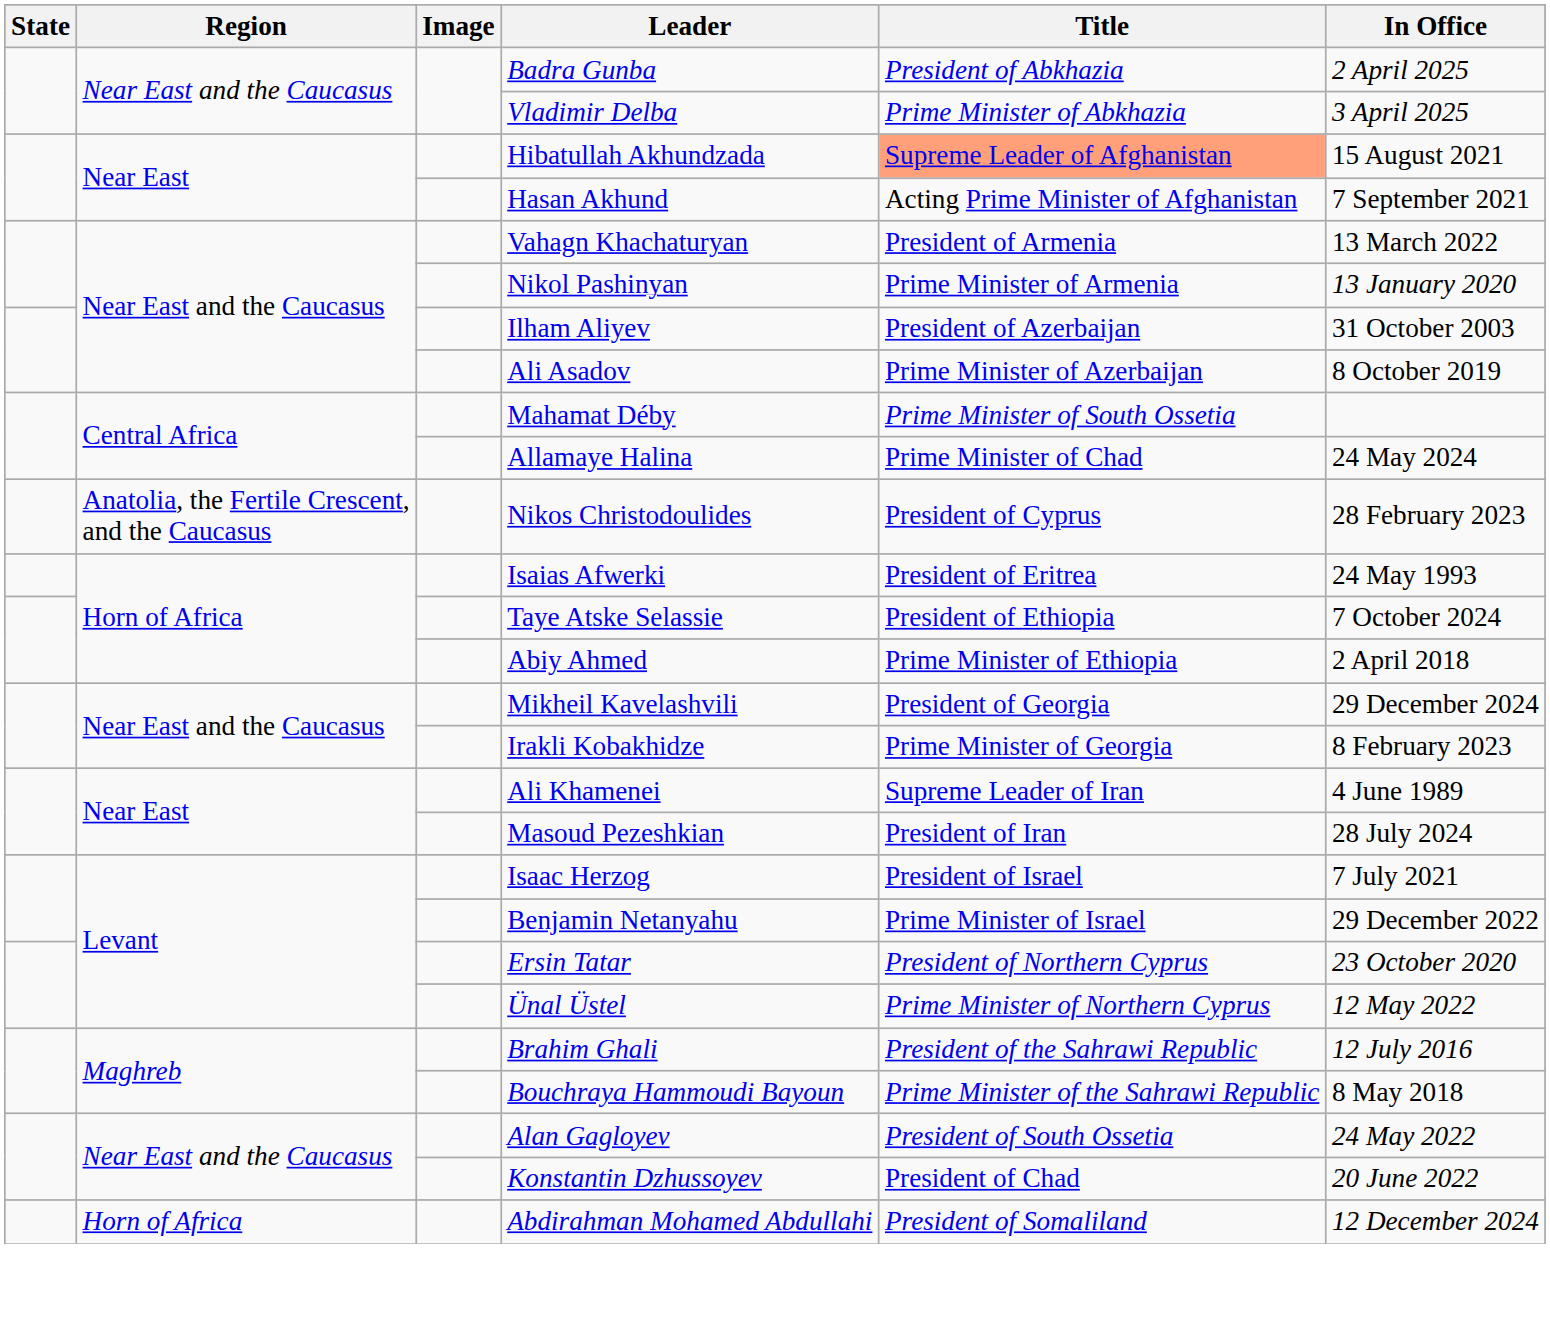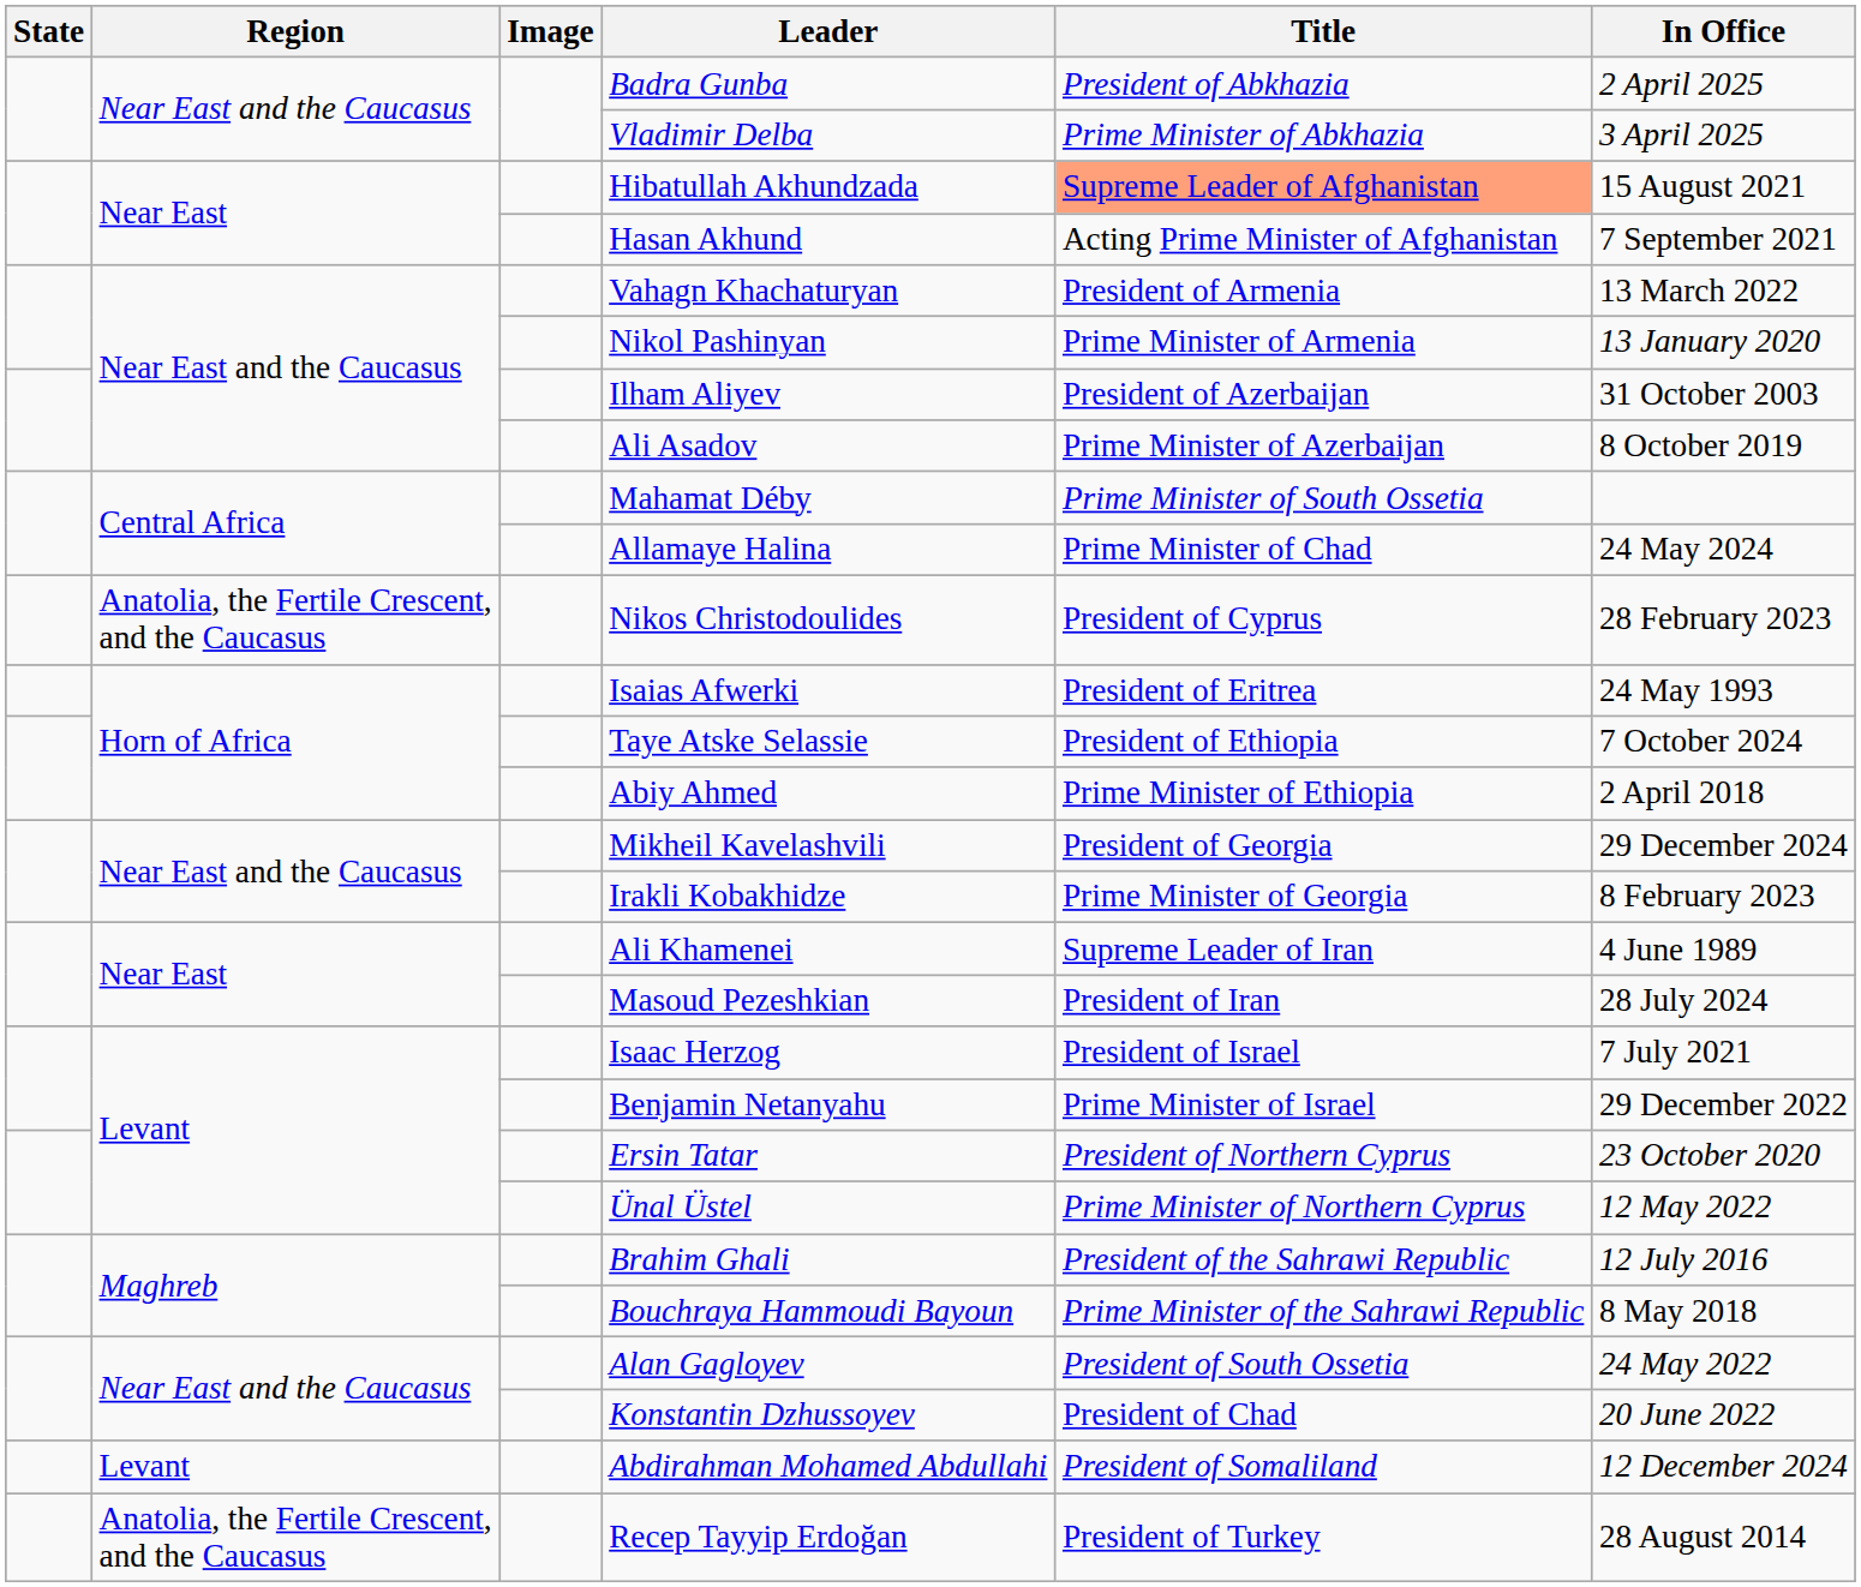Abdirahman Mohamed Abdullahi | Region: Horn of Africa -> Levant
+ row: Anatolia, the Fertile Crescent, and the Caucasus | Recep Tayyip Erdoğan | President of Turkey | 28 August 2014
